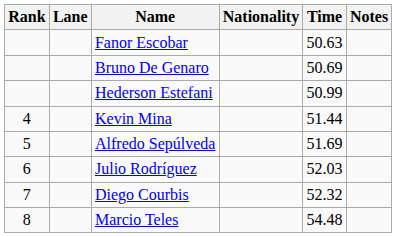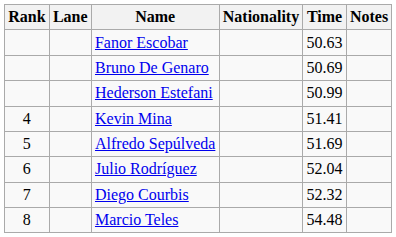Kevin Mina | Time: 51.44 -> 51.41
Julio Rodríguez | Time: 52.03 -> 52.04
